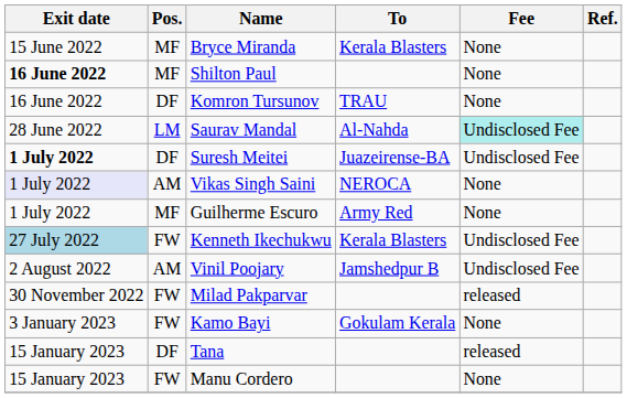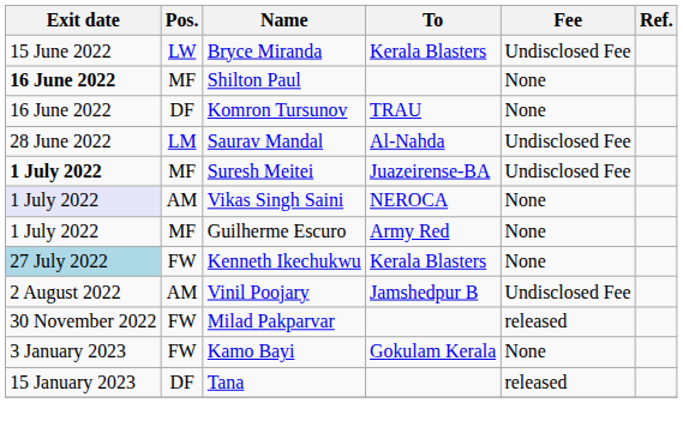Bryce Miranda | Pos.: MF -> LW
Bryce Miranda | Fee: None -> Undisclosed Fee
Saurav Mandal | Fee: paleturquoise background -> no background
Suresh Meitei | Pos.: DF -> MF
Kenneth Ikechukwu | Fee: Undisclosed Fee -> None
- row: 15 January 2023 | FW | Manu Cordero | None
